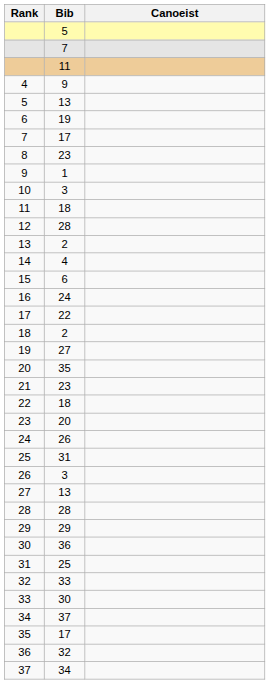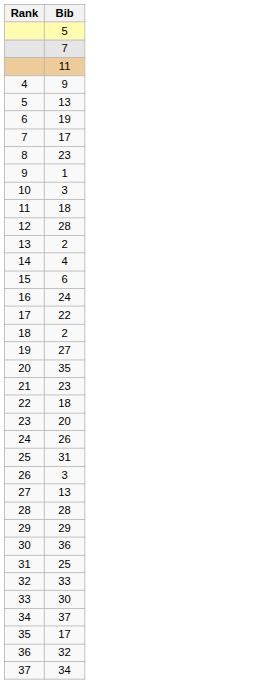- column: Canoeist
